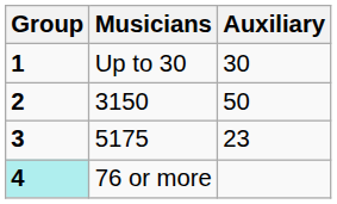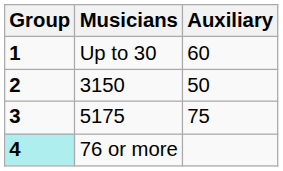Up to 30 | Auxiliary: 30 -> 60
5175 | Auxiliary: 23 -> 75
